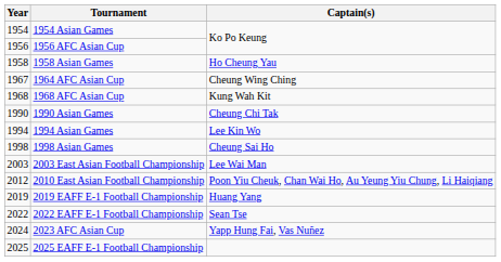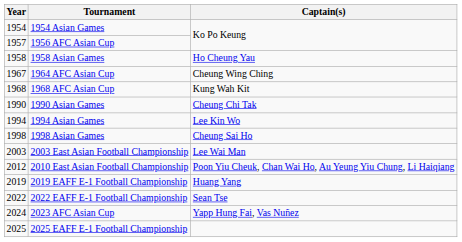1956 AFC Asian Cup | Year: 1956 -> 1957
